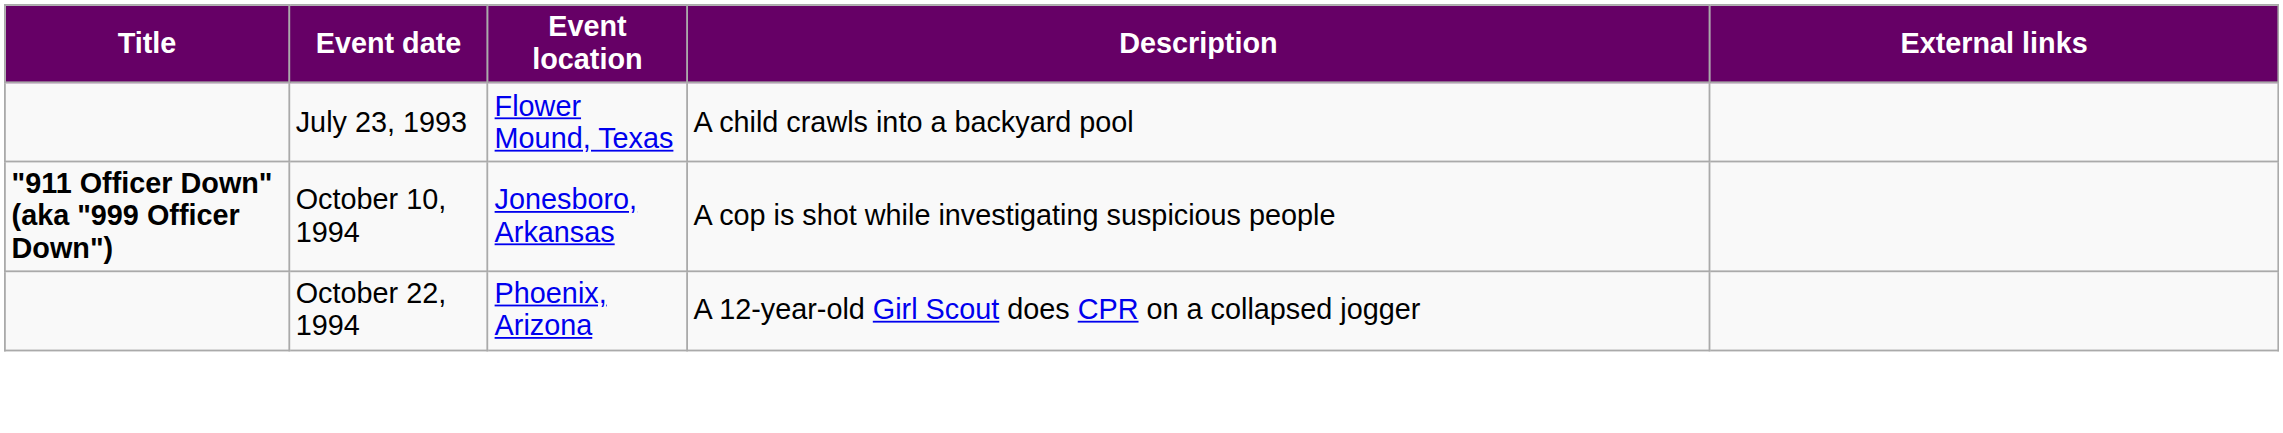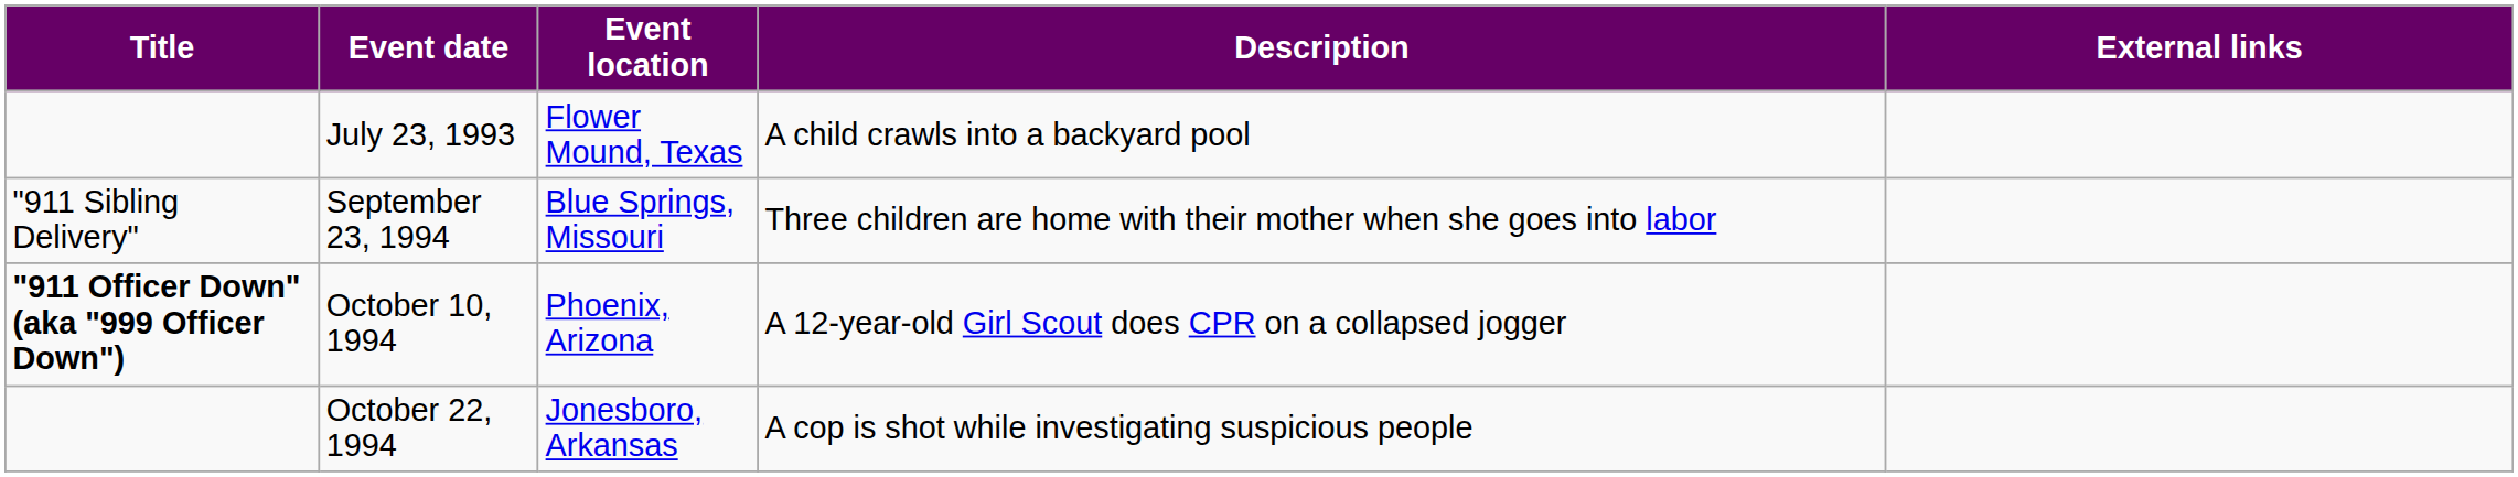+ row: "911 Sibling Delivery" | September 23, 1994 | Blue Springs, Missouri | Three children are home with their mother when she goes into labor
October 10, 1994 | Event location: Jonesboro, Arkansas -> Phoenix, Arizona
October 10, 1994 | Description: A cop is shot while investigating suspicious people -> A 12-year-old Girl Scout does CPR on a collapsed jogger
October 22, 1994 | Event location: Phoenix, Arizona -> Jonesboro, Arkansas
October 22, 1994 | Description: A 12-year-old Girl Scout does CPR on a collapsed jogger -> A cop is shot while investigating suspicious people
